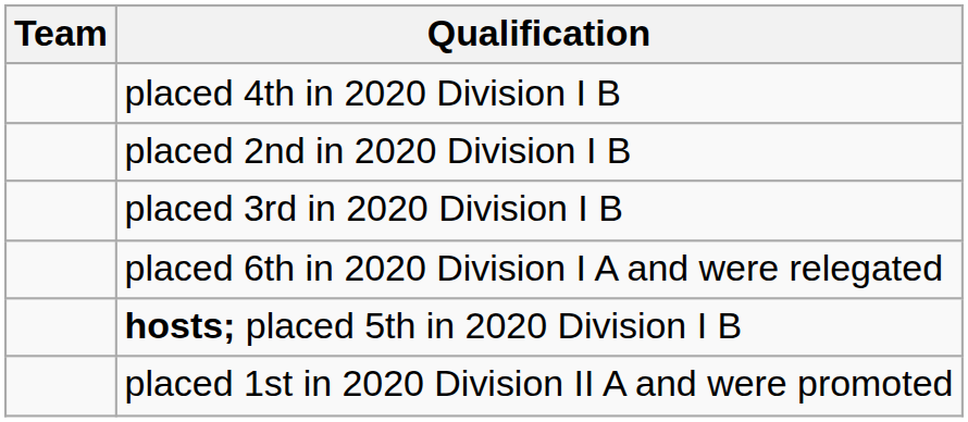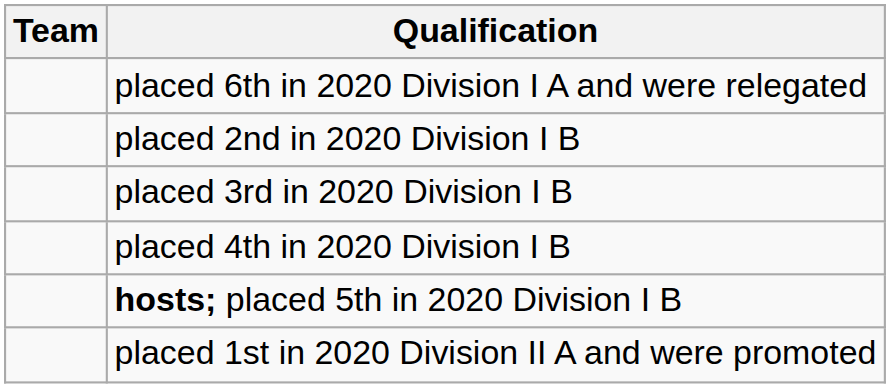rows swapped: placed 6th in 2020 Division I A and were relegated <-> placed 4th in 2020 Division I B
